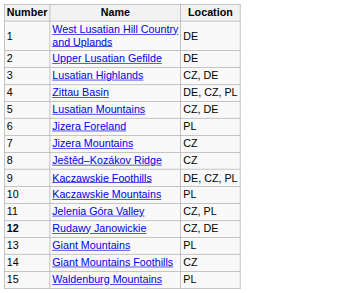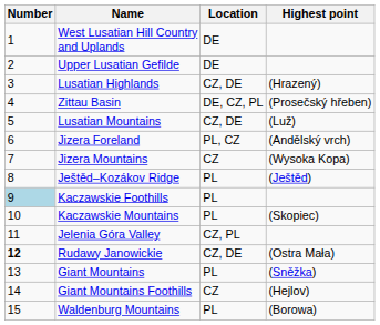+ column: Highest point | (Hrazený) | (Prosečský hřeben) | (Luž) | (Andělský vrch) | (Wysoka Kopa) | (Ještěd) | (Skopiec) | (Ostra Mała) | (Sněžka) | (Hejlov) | (Borowa)
Jizera Foreland | Location: PL -> PL, CZ
Ještěd–Kozákov Ridge | Location: CZ -> PL
Kaczawskie Foothills | Number: no background -> lightblue background
Kaczawskie Foothills | Location: DE, CZ, PL -> PL
